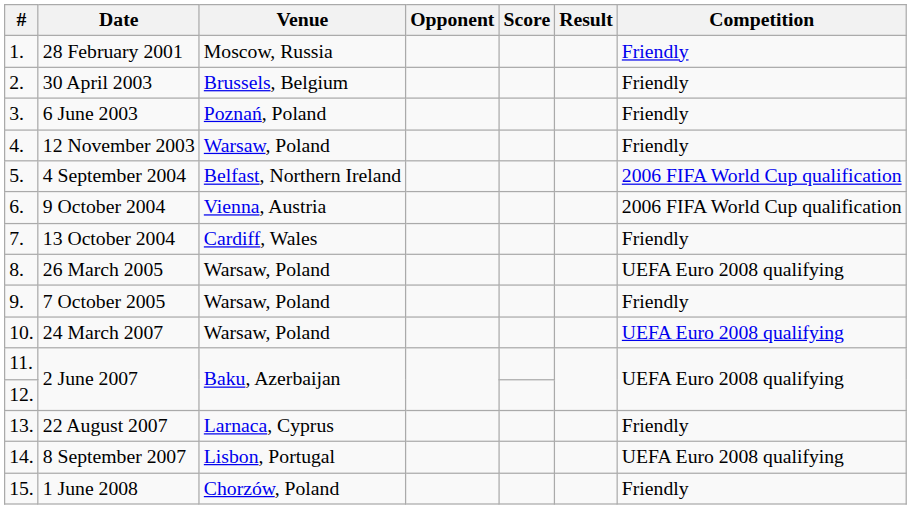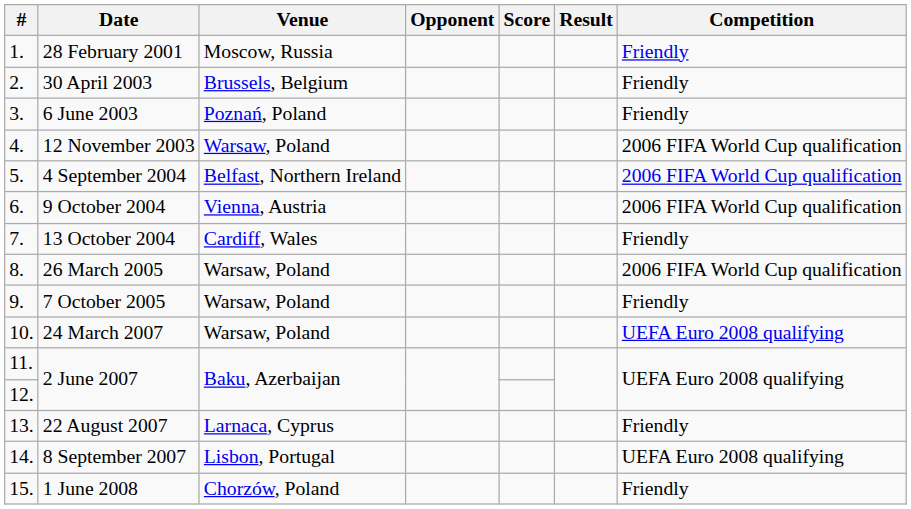12 November 2003 | Competition: Friendly -> 2006 FIFA World Cup qualification
26 March 2005 | Competition: UEFA Euro 2008 qualifying -> 2006 FIFA World Cup qualification
